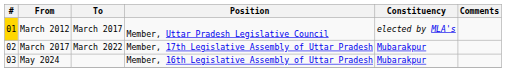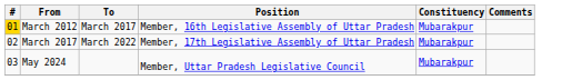March 2012 | Position: Member, Uttar Pradesh Legislative Council -> Member, 16th Legislative Assembly of Uttar Pradesh
March 2012 | Constituency: elected by MLA's -> Mubarakpur
May 2024 | Position: Member, 16th Legislative Assembly of Uttar Pradesh -> Member, Uttar Pradesh Legislative Council
